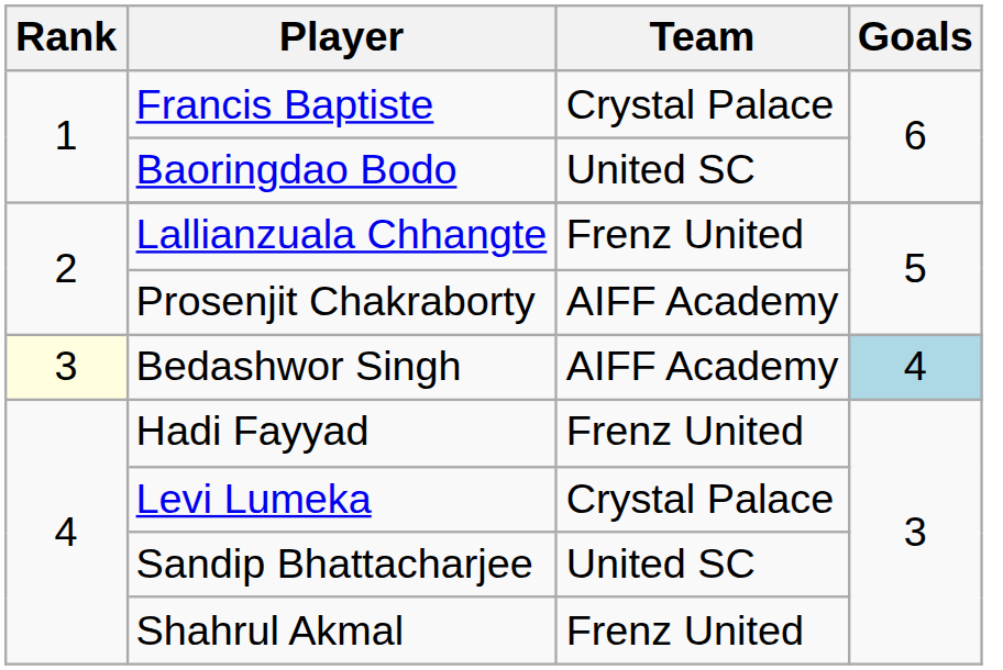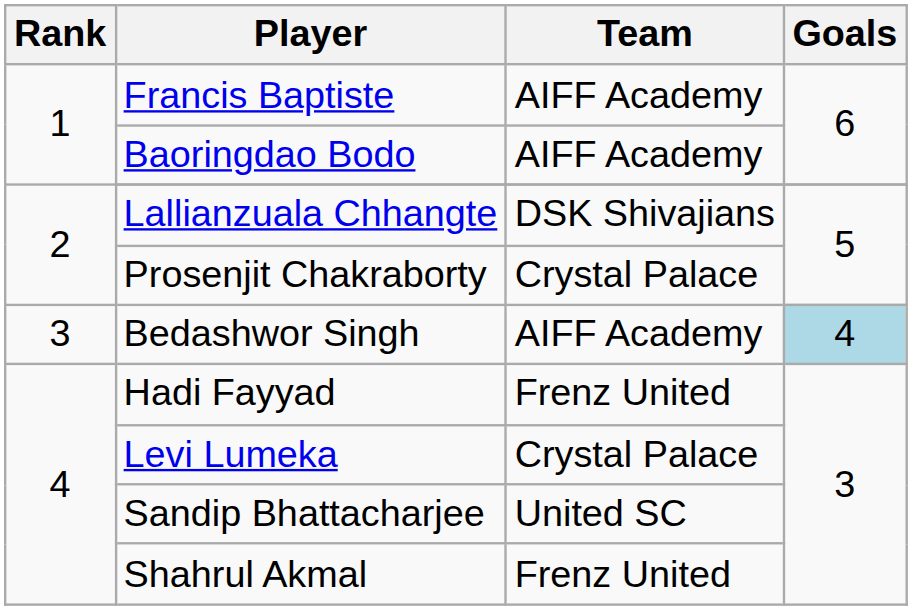Francis Baptiste | Team: Crystal Palace -> AIFF Academy
Baoringdao Bodo | Team: United SC -> AIFF Academy
Lallianzuala Chhangte | Team: Frenz United -> DSK Shivajians
Prosenjit Chakraborty | Team: AIFF Academy -> Crystal Palace
Bedashwor Singh | Rank: lightyellow background -> no background
